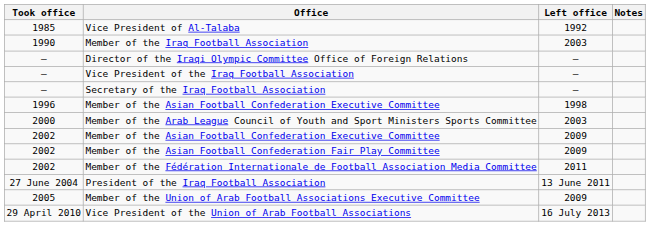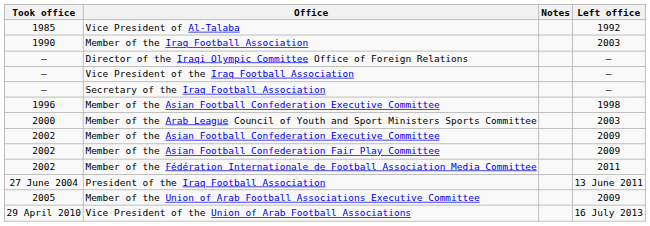columns swapped: Left office <-> Notes
